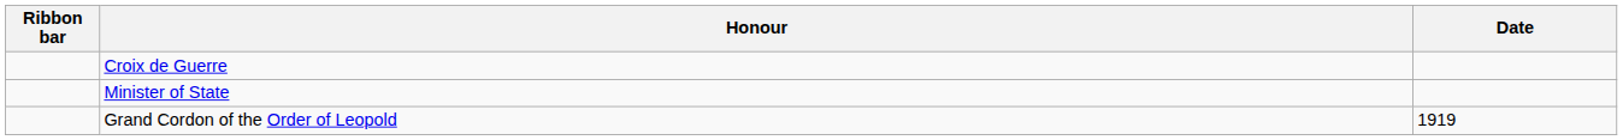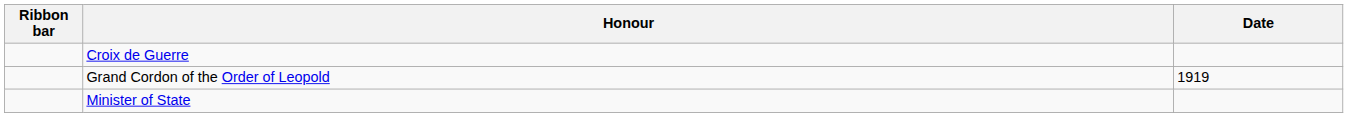rows swapped: Grand Cordon of the Order of Leopold <-> Minister of State
